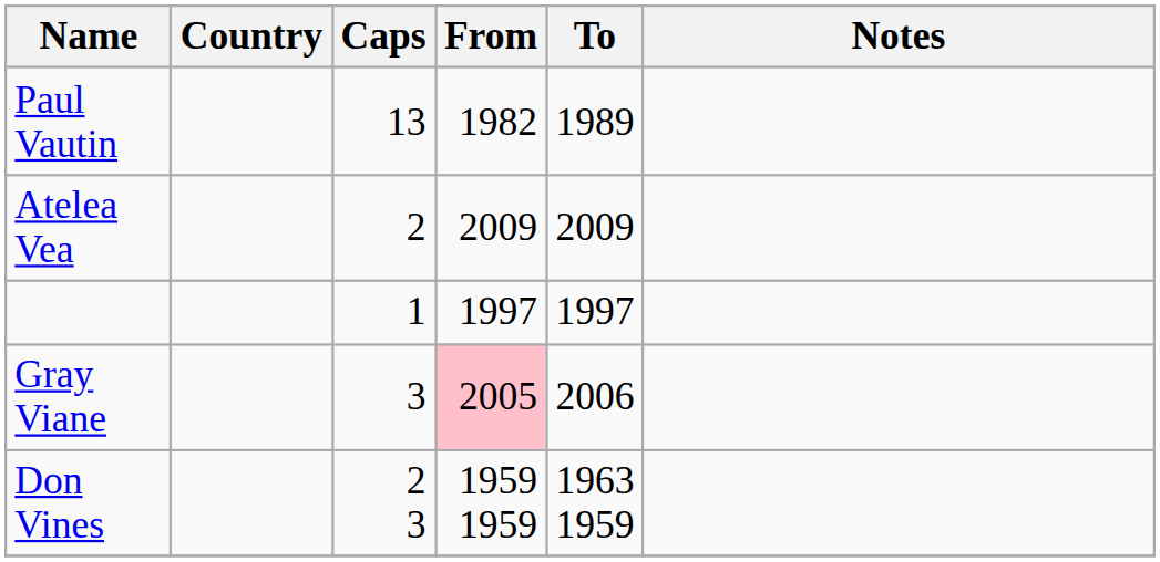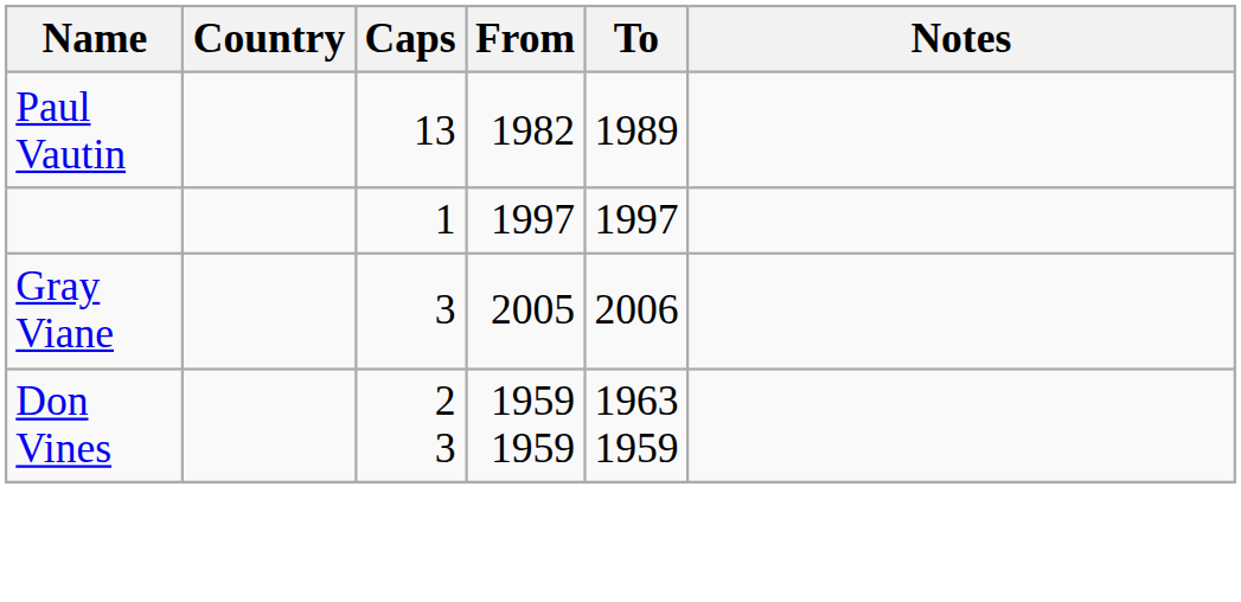- row: Atelea Vea | 2 | 2009 | 2009
Gray Viane | From: pink background -> no background
